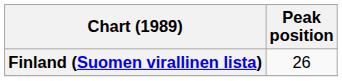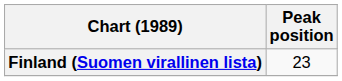Finland (Suomen virallinen lista) | Peak position: 26 -> 23
